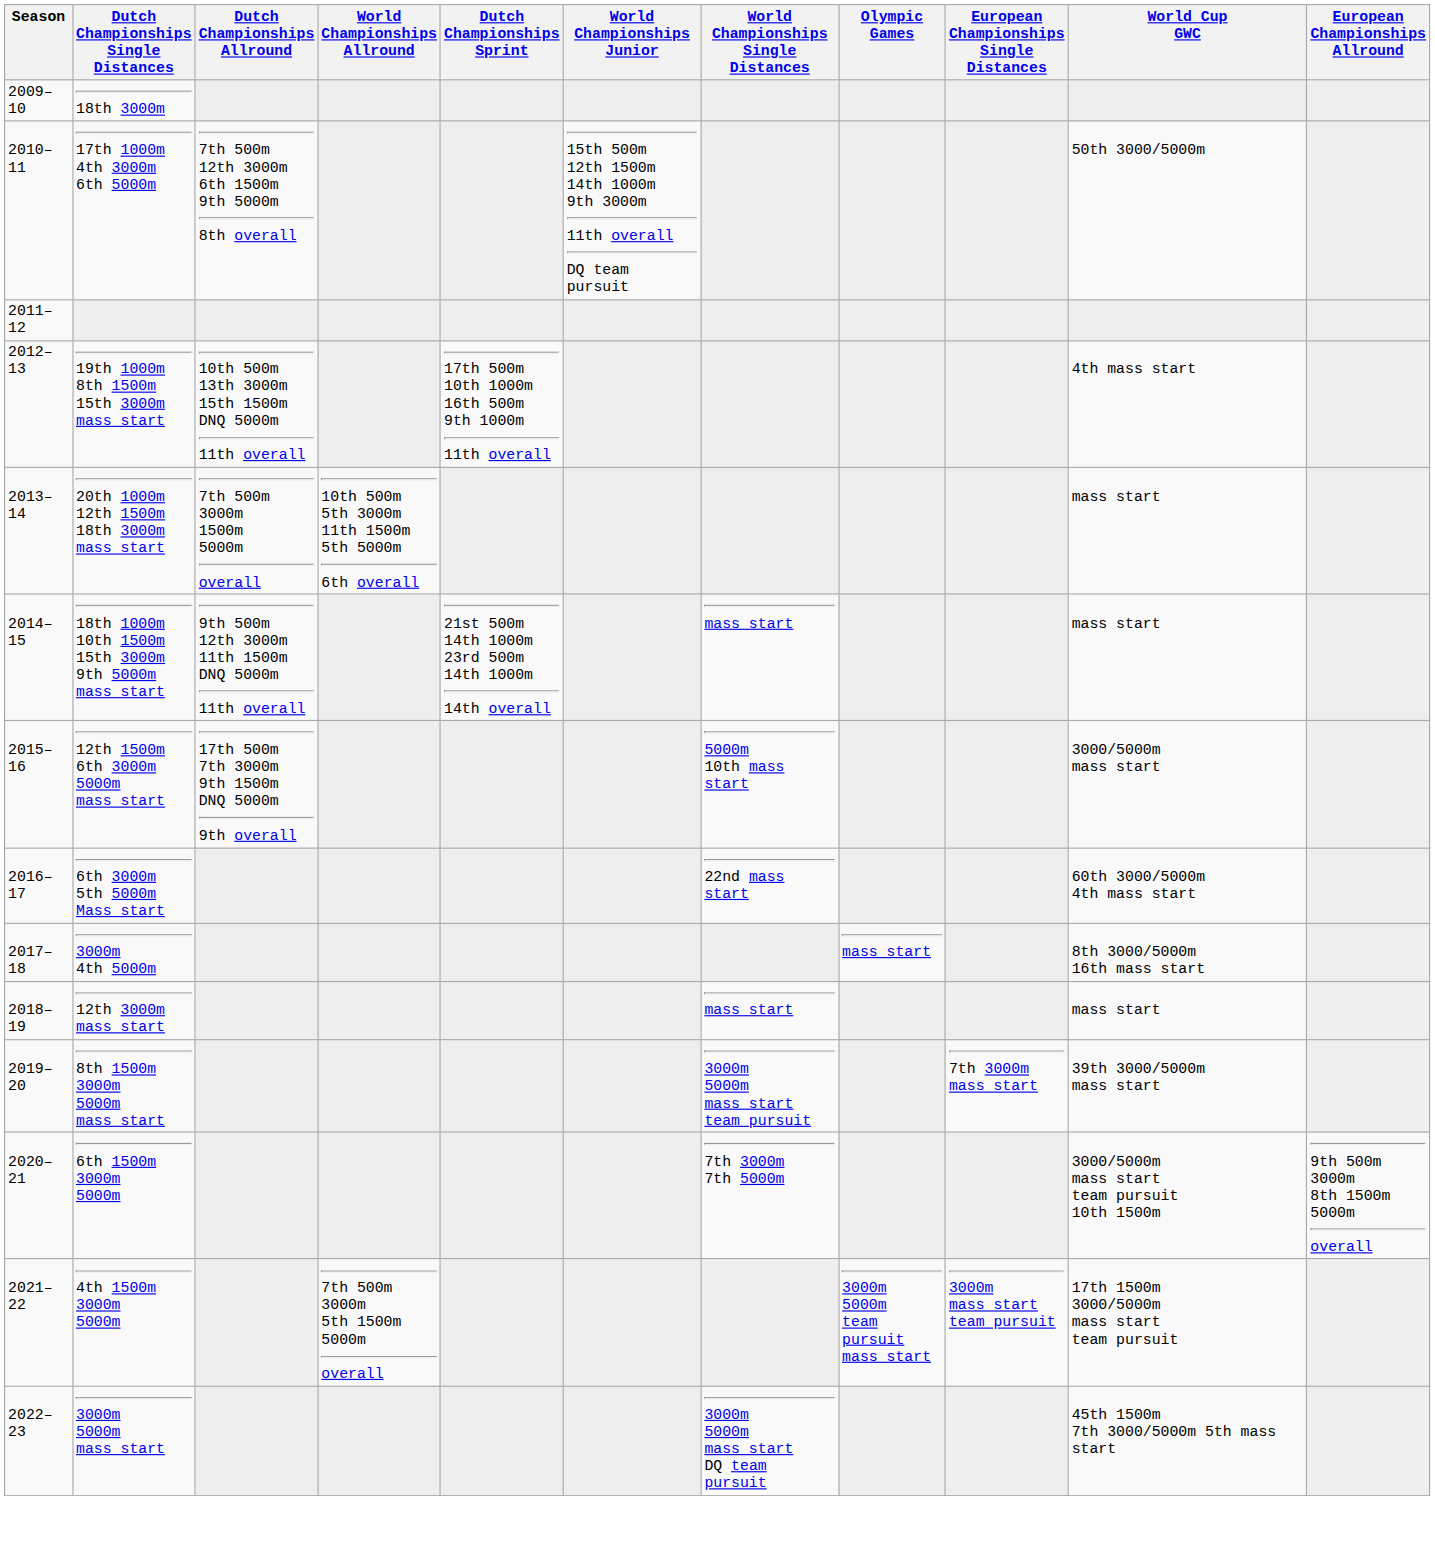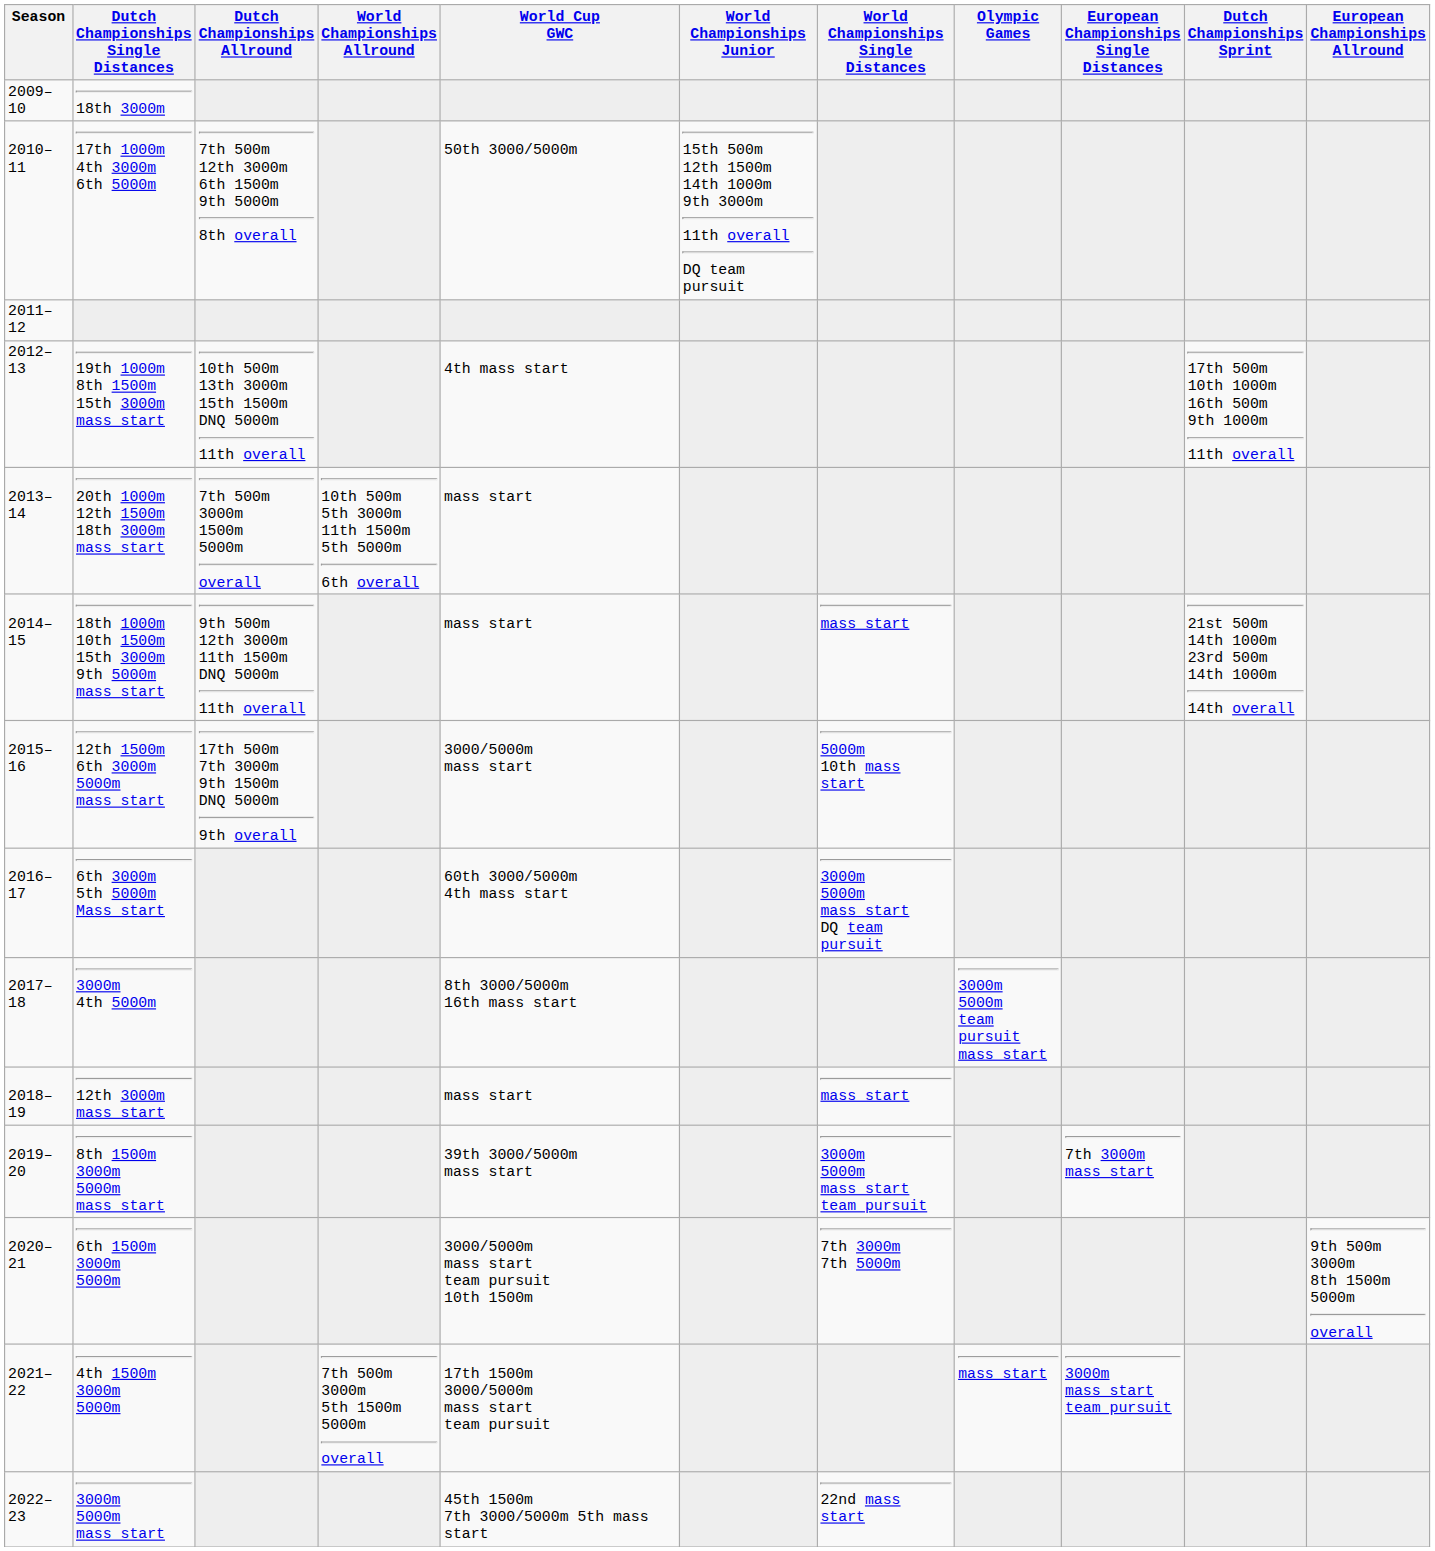columns swapped: Dutch Championships Sprint <-> World Cup GWC
6th 3000m 5th 5000m Mass start | World Championships Single Distances: 22nd mass start -> 3000m 5000m mass start DQ team pursuit
3000m 4th 5000m | Olympic Games: mass start -> 3000m 5000m team pursuit mass start
4th 1500m 3000m 5000m | Olympic Games: 3000m 5000m team pursuit mass start -> mass start
3000m 5000m mass start | World Championships Single Distances: 3000m 5000m mass start DQ team pursuit -> 22nd mass start
